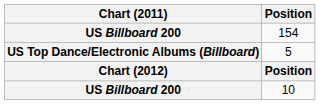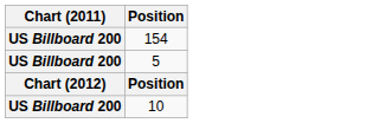5 | Chart (2011): US Top Dance/Electronic Albums (Billboard) -> US Billboard 200
